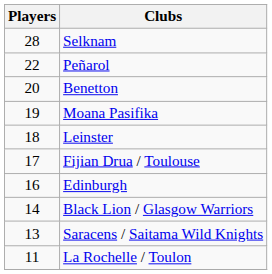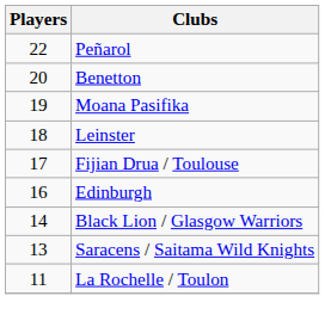- row: 28 | Selknam
